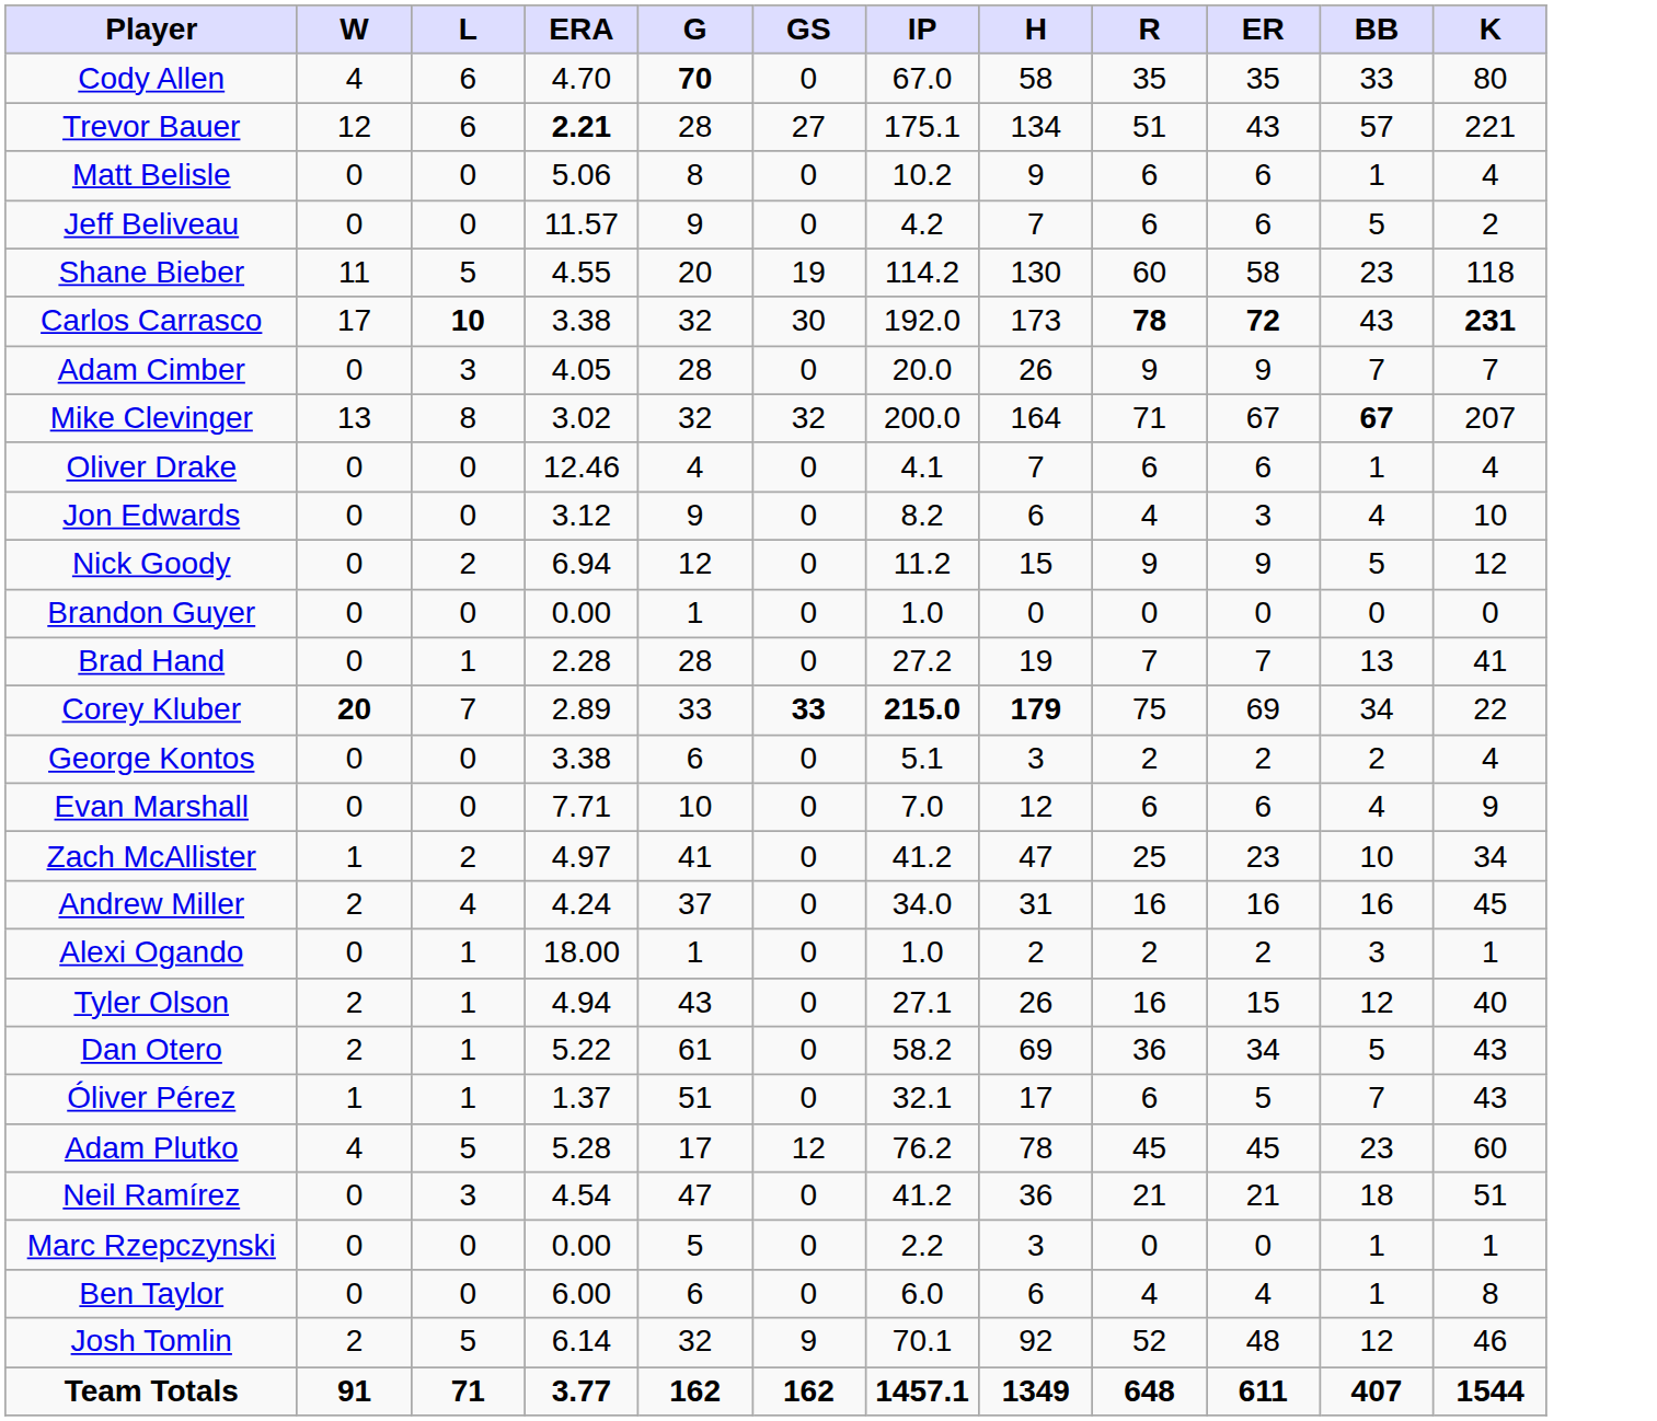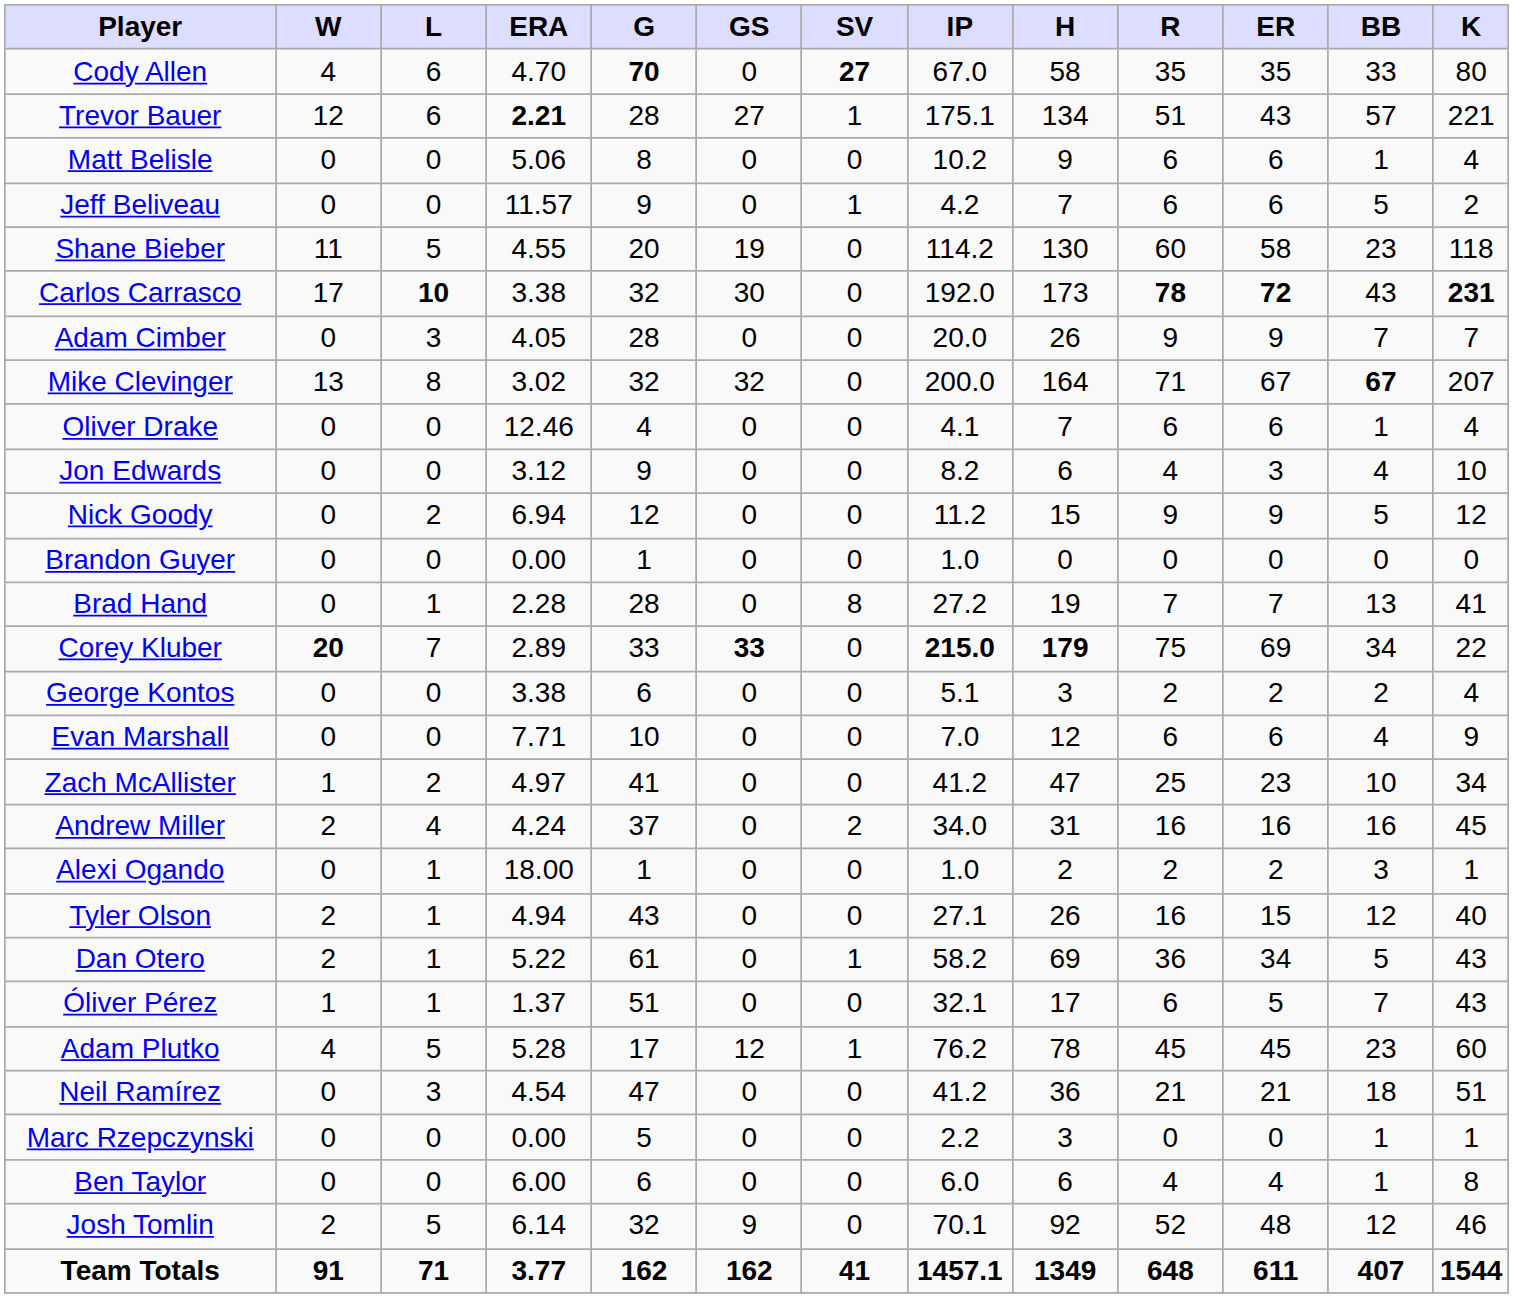+ column: SV | 27 | 1 | 0 | 1 | 0 | 0 | 0 | 0 | 0 | 0 | 0 | 0 | 8 | 0 | 0 | 0 | 0 | 2 | 0 | 0 | 1 | 0 | 1 | 0 | 0 | 0 | 0 | 41
